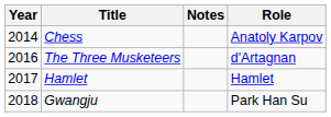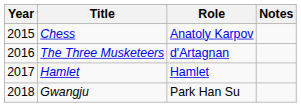columns swapped: Role <-> Notes
Chess | Year: 2014 -> 2015
